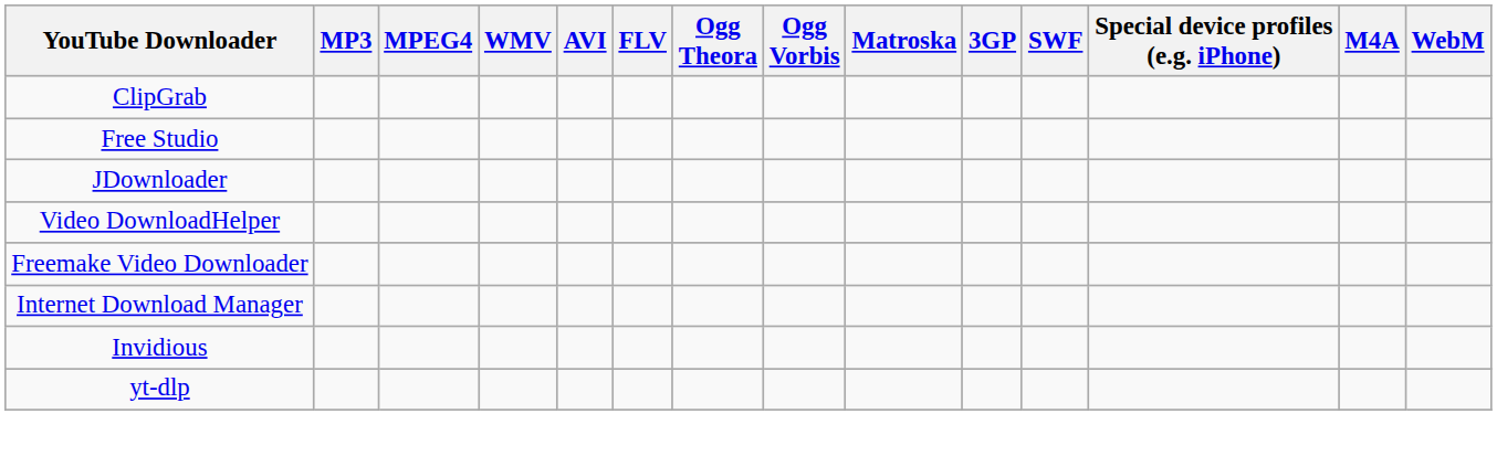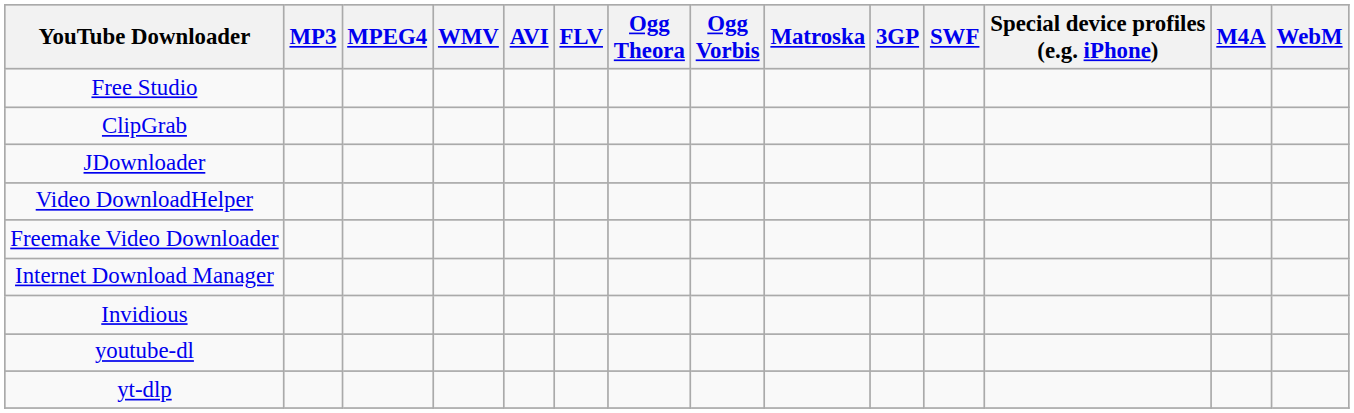rows swapped: ClipGrab <-> Free Studio
+ row: youtube-dl
